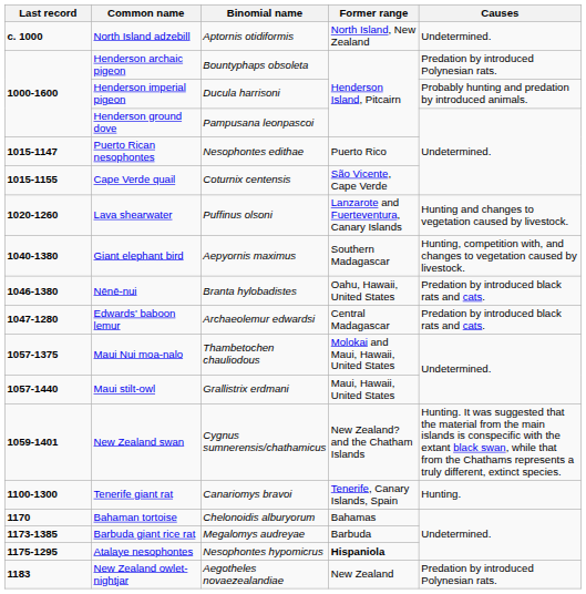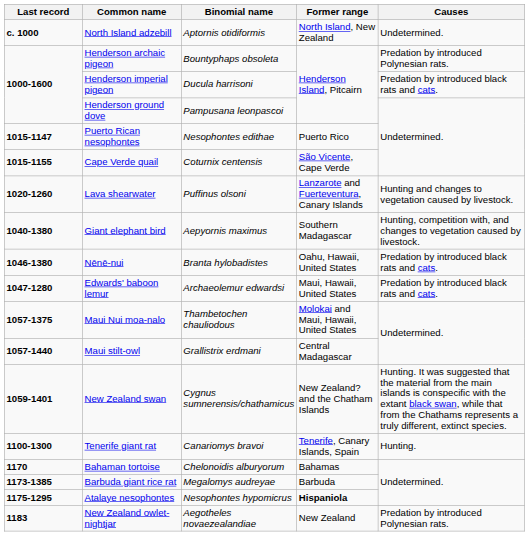Henderson imperial pigeon | Causes: Probably hunting and predation by introduced animals. -> Predation by introduced black rats and cats.
Edwards' baboon lemur | Former range: Central Madagascar -> Maui, Hawaii, United States
Maui stilt-owl | Former range: Maui, Hawaii, United States -> Central Madagascar
